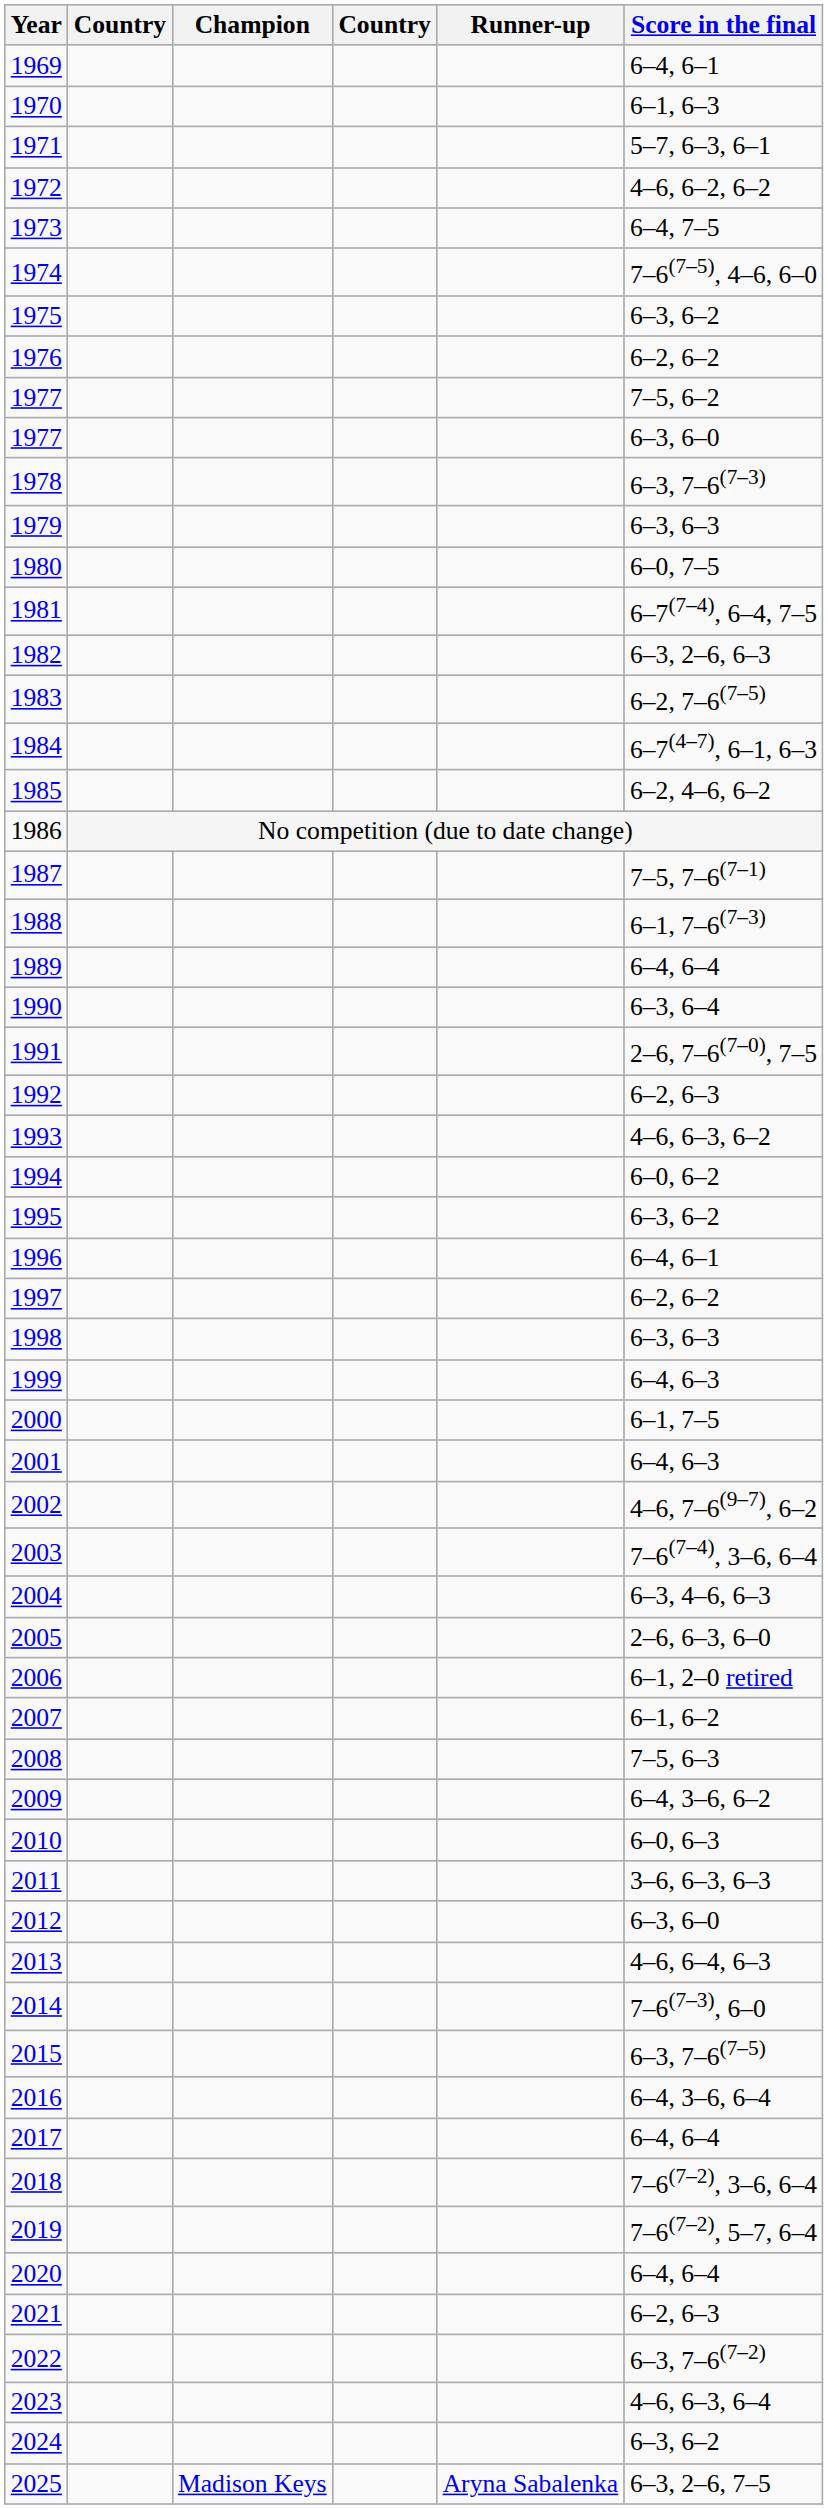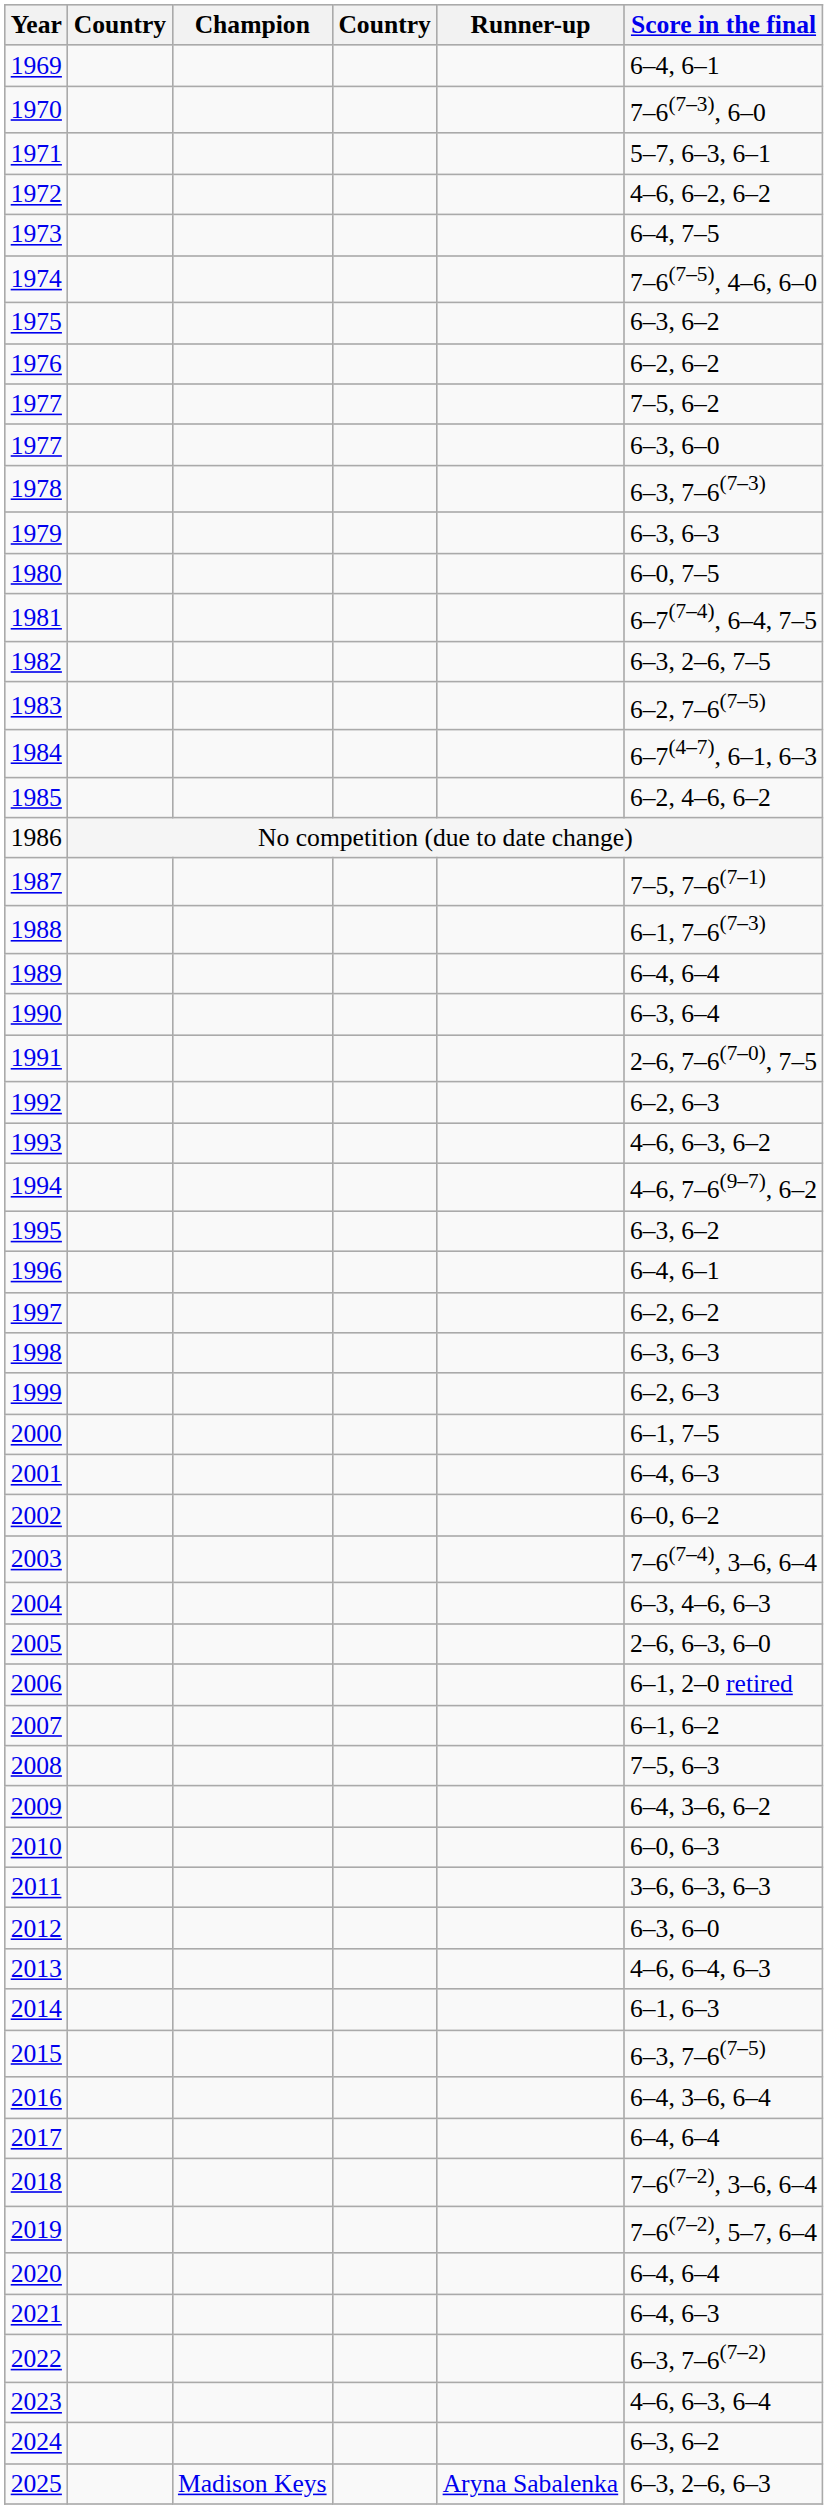1970 | Score in the final: 6–1, 6–3 -> 7–6(7–3), 6–0
1982 | Score in the final: 6–3, 2–6, 6–3 -> 6–3, 2–6, 7–5
1994 | Score in the final: 6–0, 6–2 -> 4–6, 7–6(9–7), 6–2
1999 | Score in the final: 6–4, 6–3 -> 6–2, 6–3
2002 | Score in the final: 4–6, 7–6(9–7), 6–2 -> 6–0, 6–2
2014 | Score in the final: 7–6(7–3), 6–0 -> 6–1, 6–3
2021 | Score in the final: 6–2, 6–3 -> 6–4, 6–3
2025 | Score in the final: 6–3, 2–6, 7–5 -> 6–3, 2–6, 6–3
